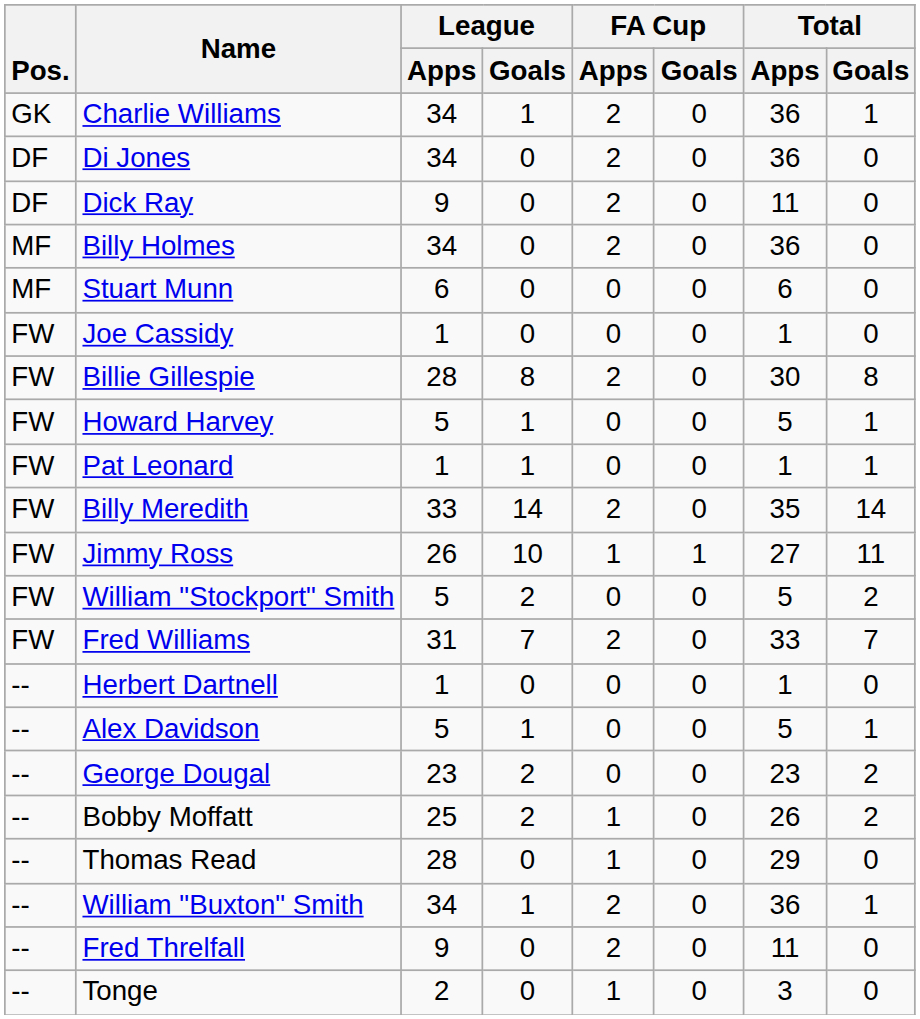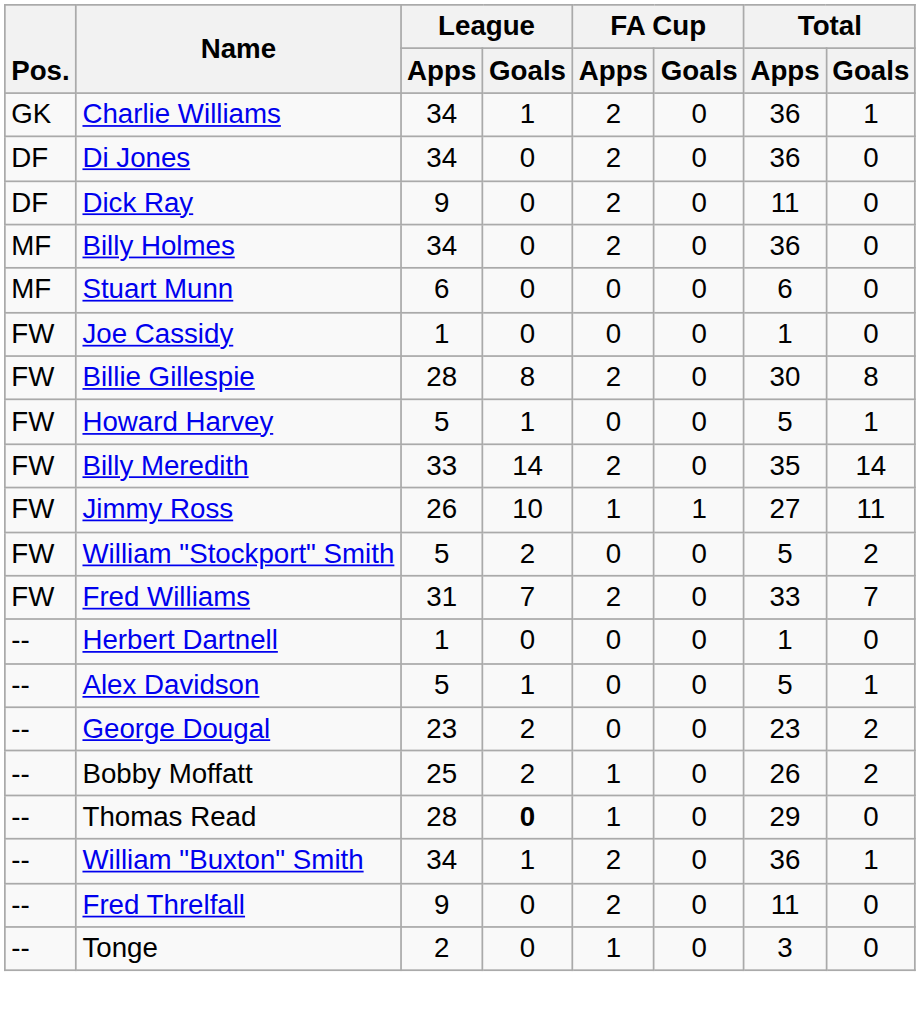- row: FW | Pat Leonard | 1 | 1 | 0 | 0 | 1 | 1
Thomas Read | League / Goals: normal -> bold
